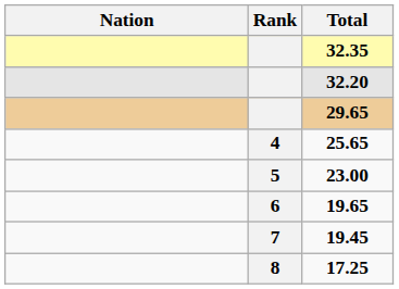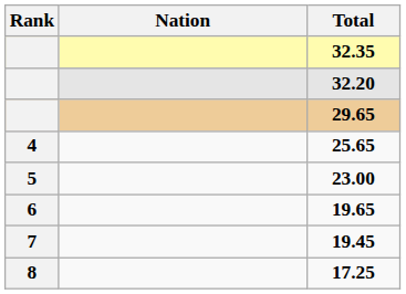columns swapped: Rank <-> Nation
